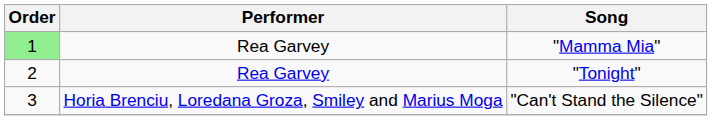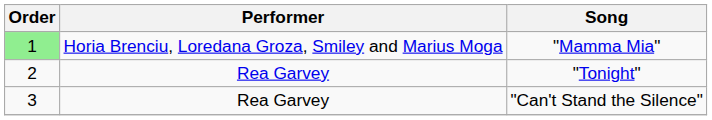"Mamma Mia" | Performer: Rea Garvey -> Horia Brenciu, Loredana Groza, Smiley and Marius Moga
"Can't Stand the Silence" | Performer: Horia Brenciu, Loredana Groza, Smiley and Marius Moga -> Rea Garvey
